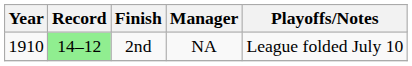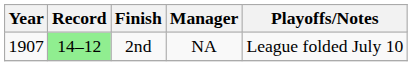2nd | Year: 1910 -> 1907
